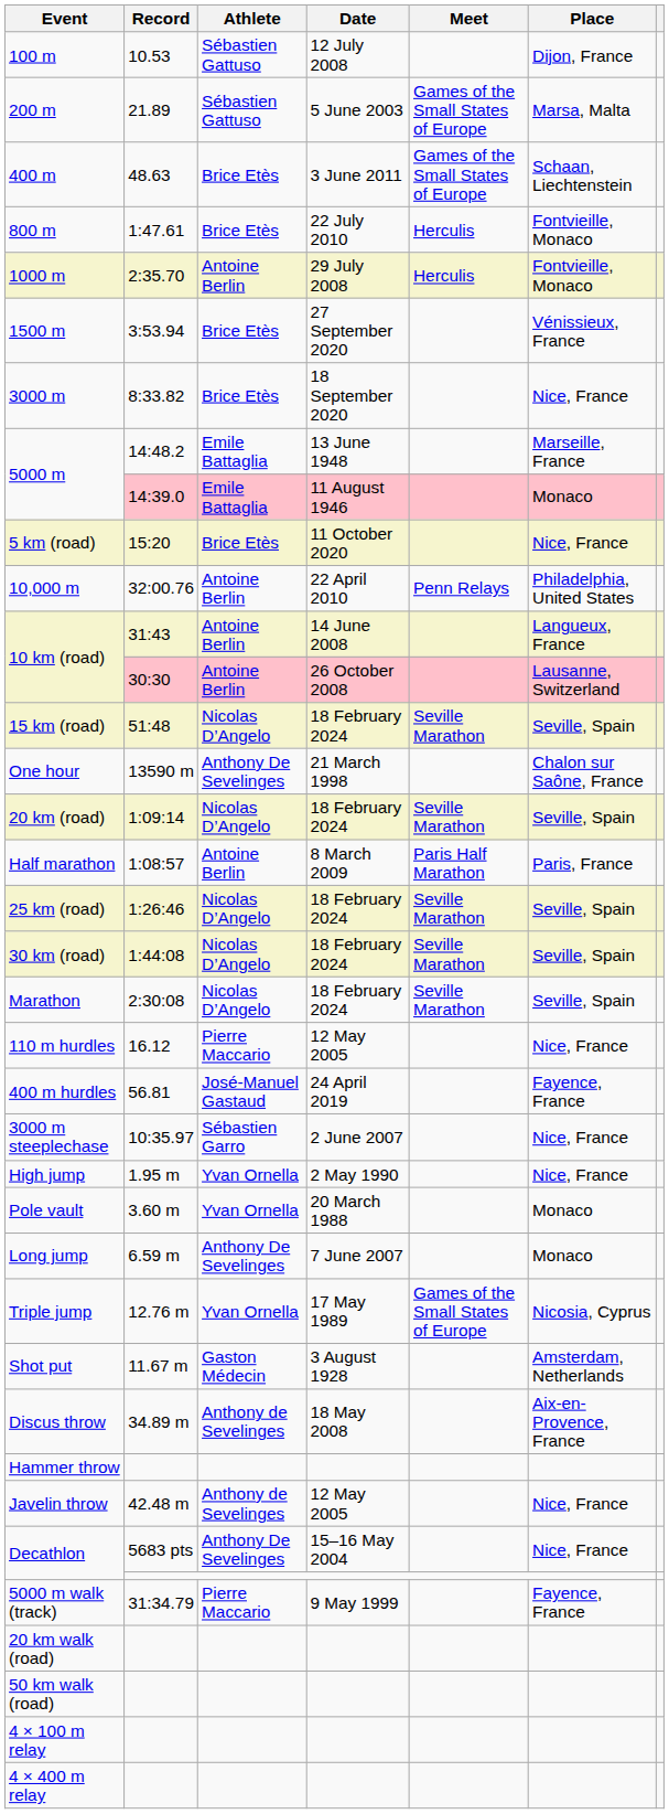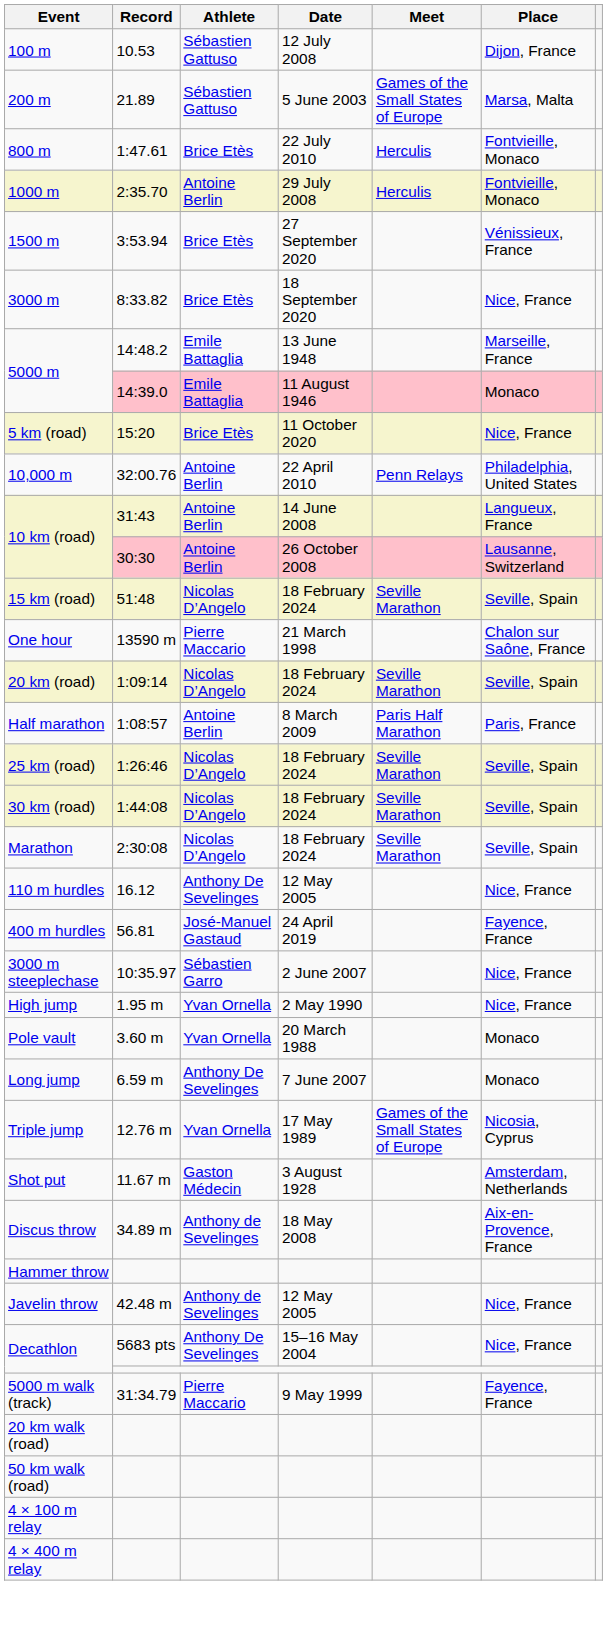- row: 400 m | 48.63 | Brice Etès | 3 June 2011 | Games of the Small States of Europe | Schaan, Liechtenstein
One hour | Athlete: Anthony De Sevelinges -> Pierre Maccario
110 m hurdles | Athlete: Pierre Maccario -> Anthony De Sevelinges
